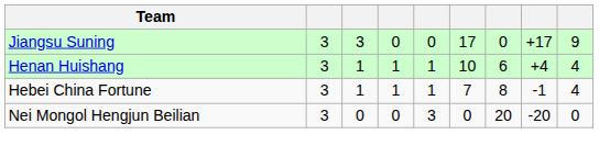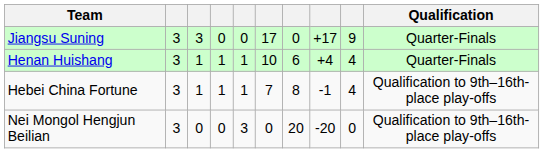+ column: Qualification | Quarter-Finals | Quarter-Finals | Qualification to 9th–16th-place play-offs | Qualification to 9th–16th-place play-offs
